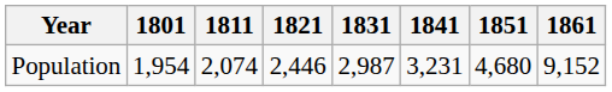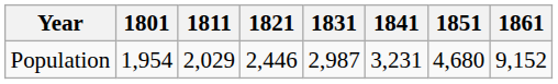Population | 1811: 2,074 -> 2,029
